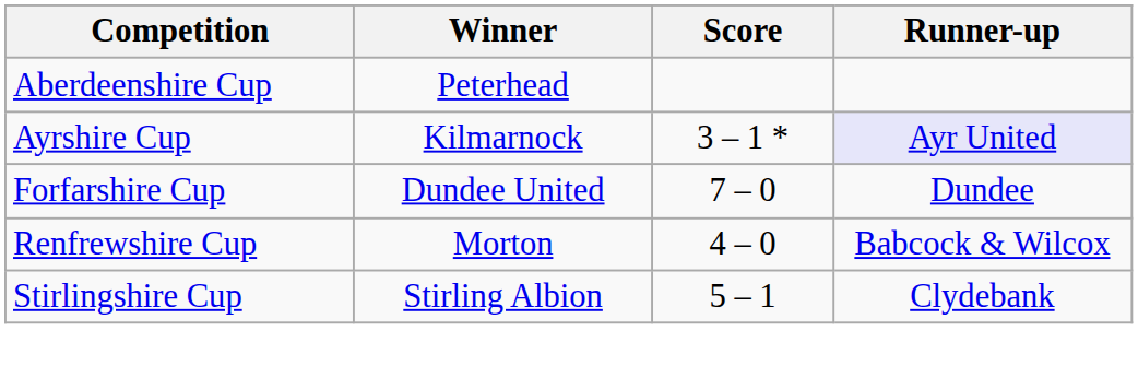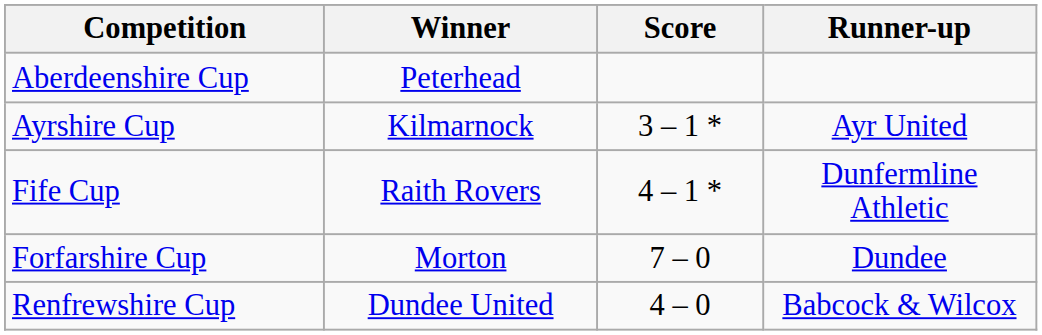Ayrshire Cup | Runner-up: lavender background -> no background
+ row: Fife Cup | Raith Rovers | 4 – 1 * | Dunfermline Athletic
Forfarshire Cup | Winner: Dundee United -> Morton
Renfrewshire Cup | Winner: Morton -> Dundee United
- row: Stirlingshire Cup | Stirling Albion | 5 – 1 | Clydebank
